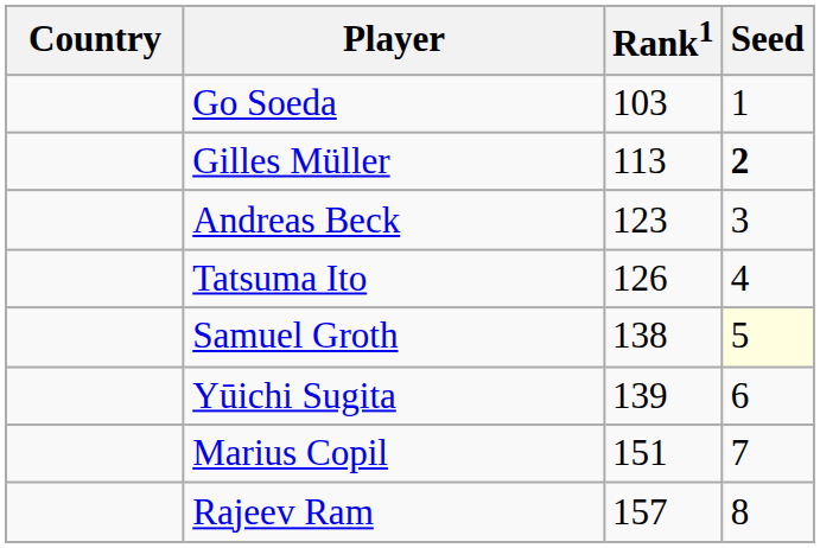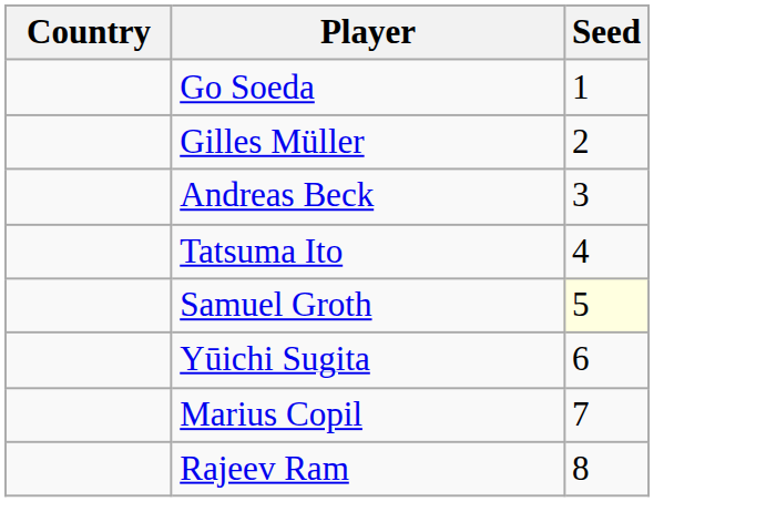- column: Rank1 | 103 | 113 | 123 | 126 | 138 | 139 | 151 | 157
Gilles Müller | Seed: bold -> normal
